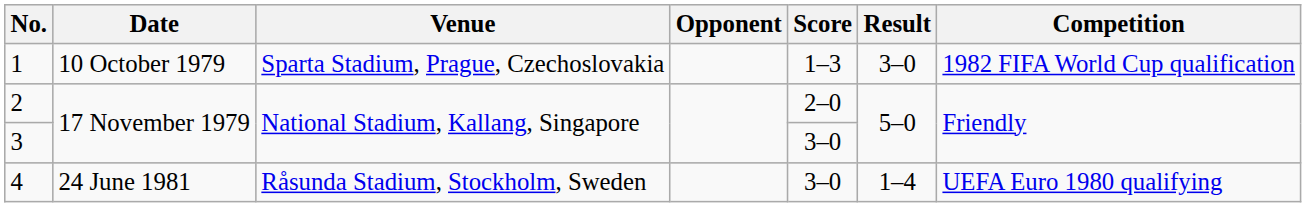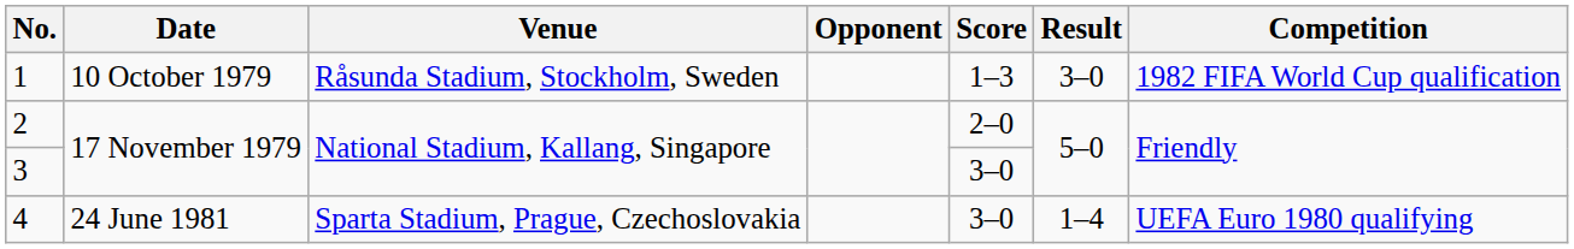1 | Venue: Sparta Stadium, Prague, Czechoslovakia -> Råsunda Stadium, Stockholm, Sweden
4 | Venue: Råsunda Stadium, Stockholm, Sweden -> Sparta Stadium, Prague, Czechoslovakia
